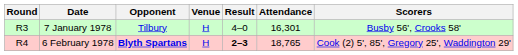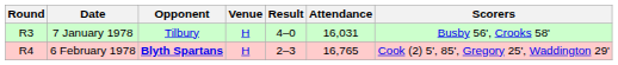7 January 1978 | Attendance: 16,301 -> 16,031
6 February 1978 | Result: bold -> normal
6 February 1978 | Attendance: 18,765 -> 16,765
